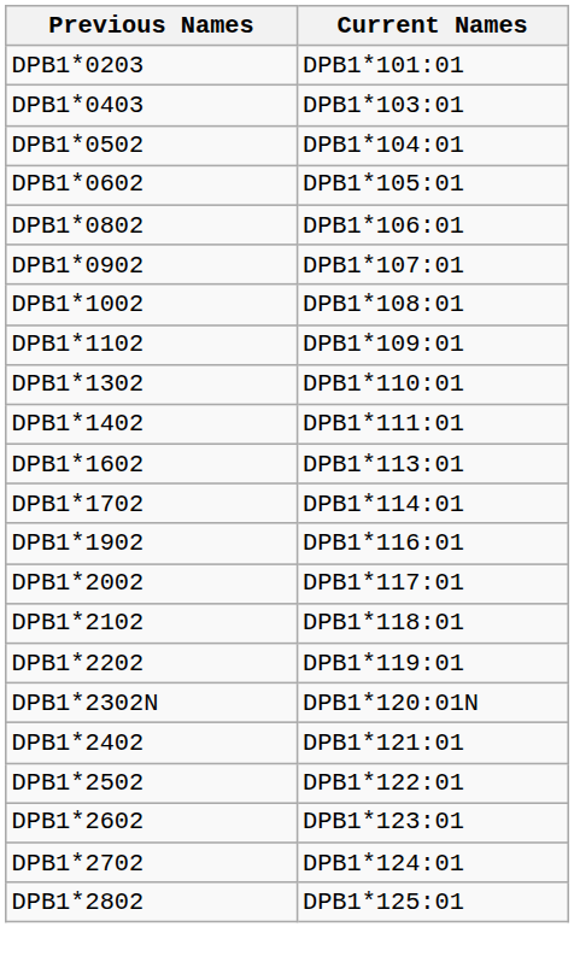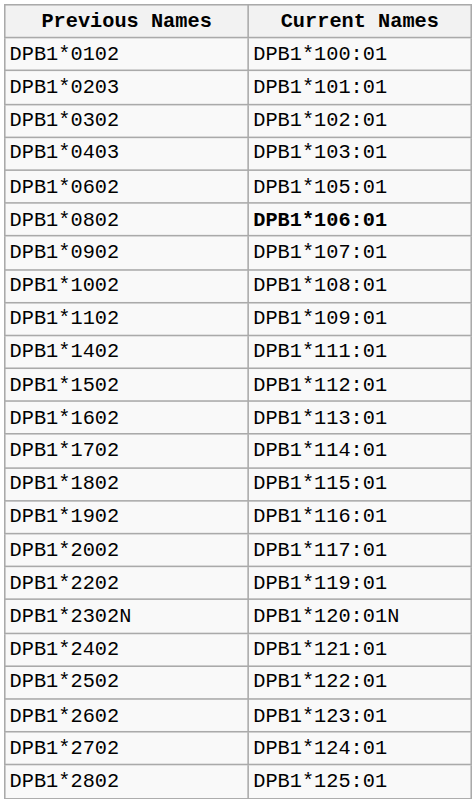+ row: DPB1*0102 | DPB1*100:01
+ row: DPB1*0302 | DPB1*102:01
- row: DPB1*0502 | DPB1*104:01
DPB1*0802 | Current Names: normal -> bold
- row: DPB1*1302 | DPB1*110:01
+ row: DPB1*1502 | DPB1*112:01
+ row: DPB1*1802 | DPB1*115:01
- row: DPB1*2102 | DPB1*118:01
